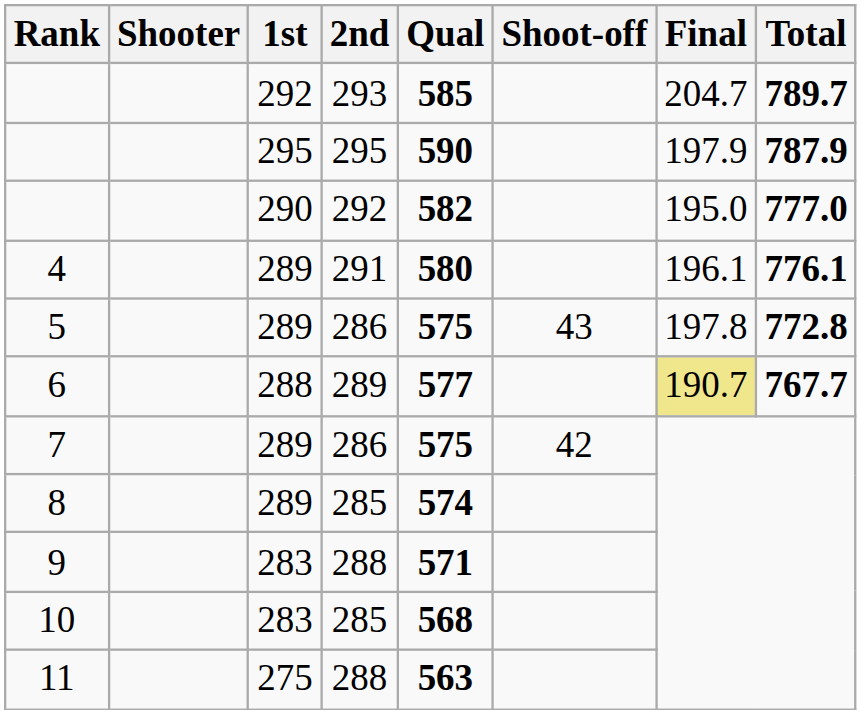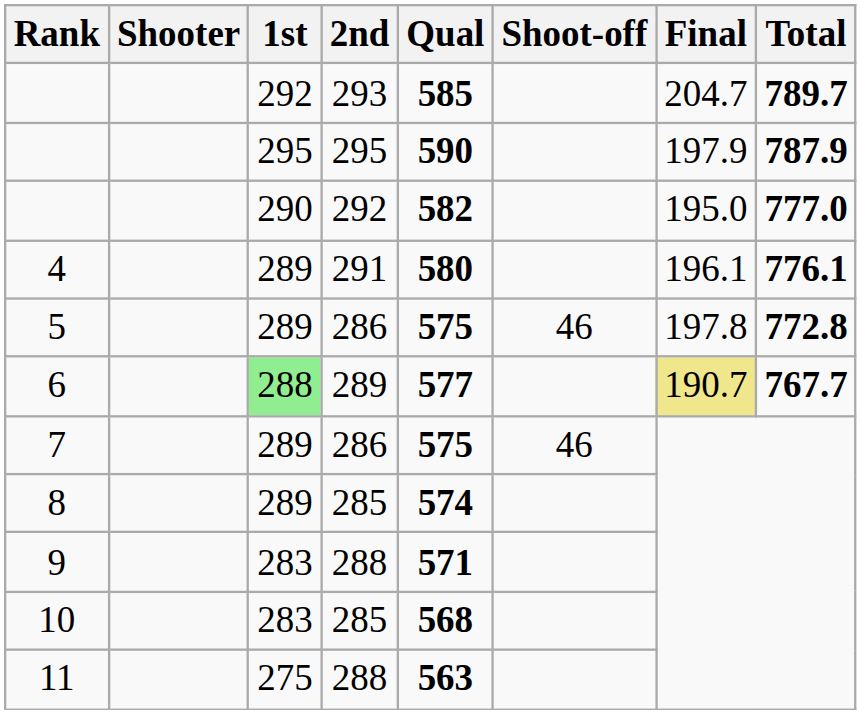5 | Shoot-off: 43 -> 46
6 | 1st: no background -> lightgreen background
7 | Shoot-off: 42 -> 46
